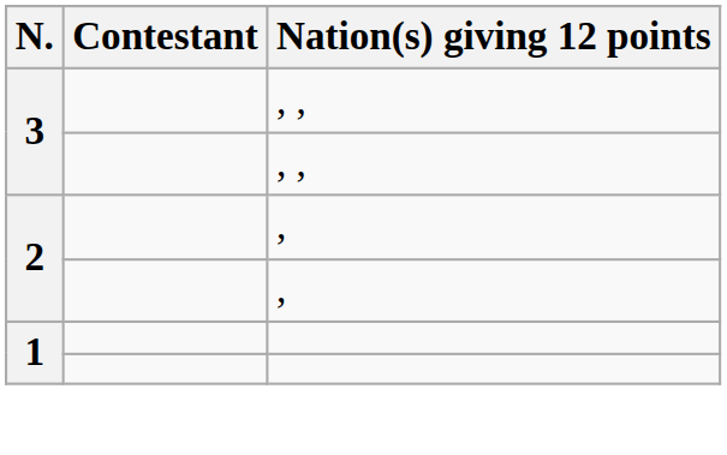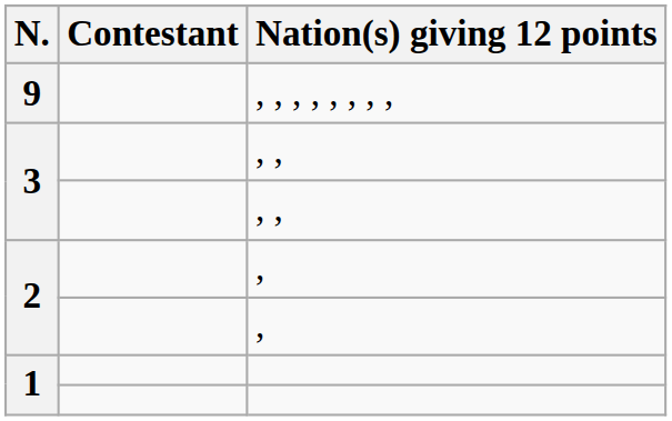+ row: 9 | , , , , , , , ,
